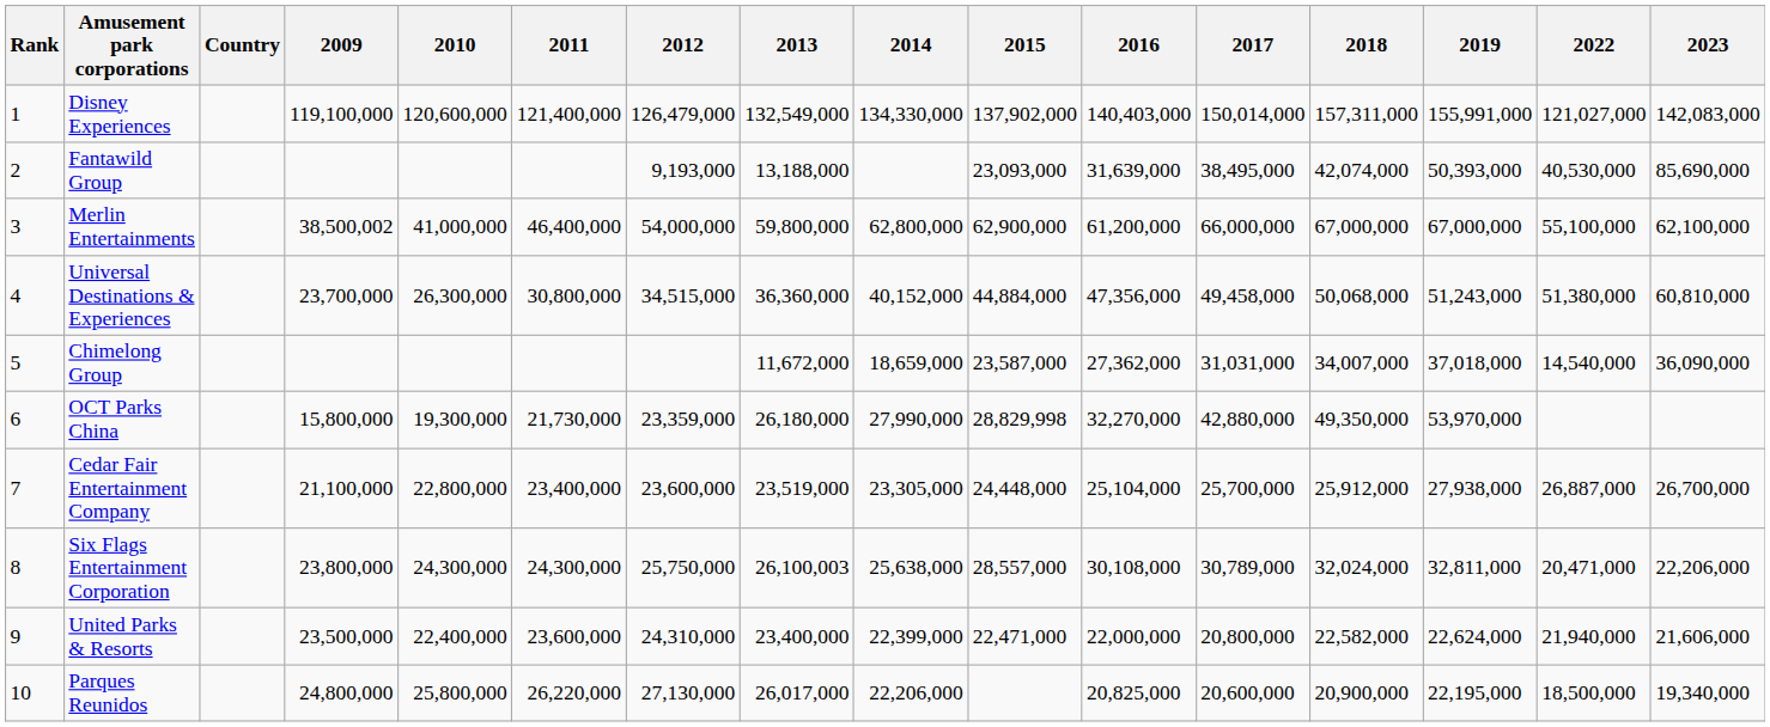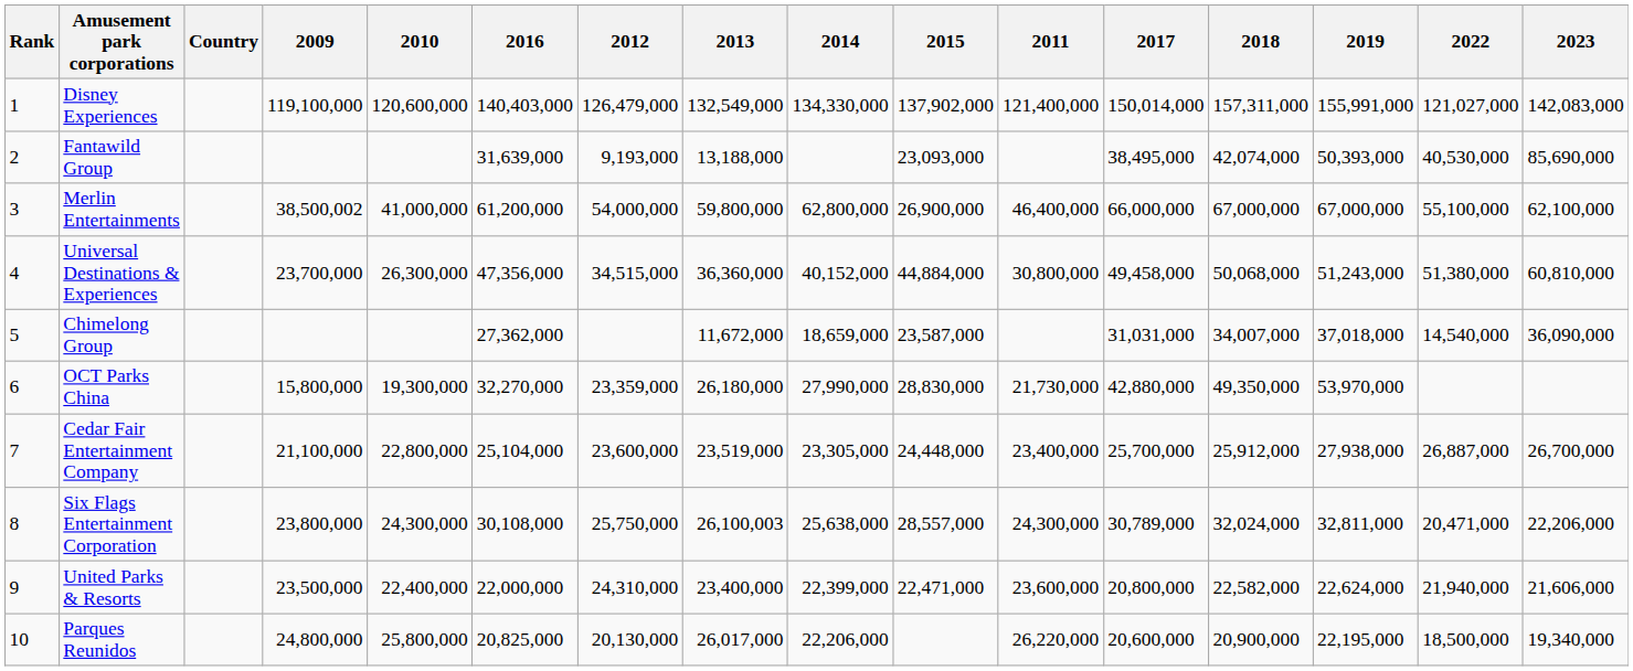columns swapped: 2011 <-> 2016
Merlin Entertainments | 2015: 62,900,000 -> 26,900,000
OCT Parks China | 2015: 28,829,998 -> 28,830,000
Parques Reunidos | 2012: 27,130,000 -> 20,130,000
